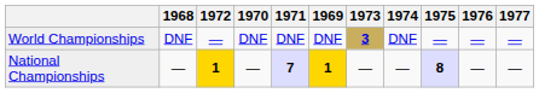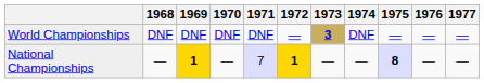columns swapped: 1969 <-> 1972
National Championships | 1971: bold -> normal
